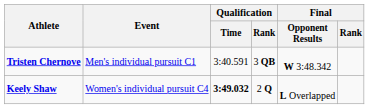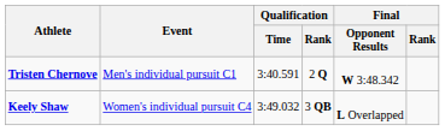Tristen Chernove | Qualification / Rank: 3 QB -> 2 Q
Keely Shaw | Qualification / Time: bold -> normal
Keely Shaw | Qualification / Rank: 2 Q -> 3 QB
